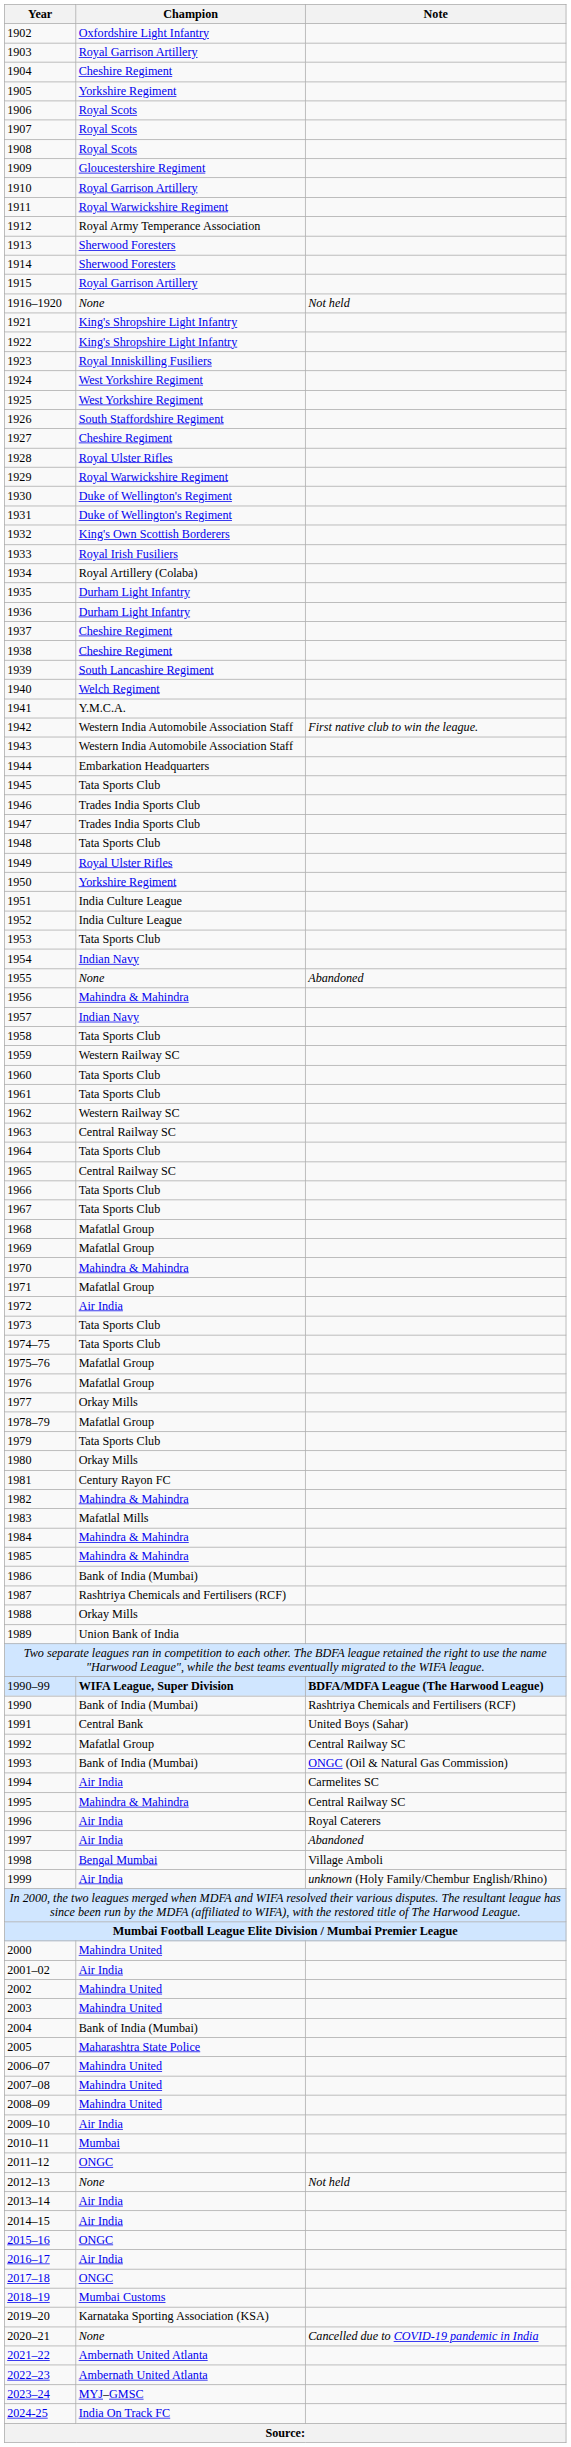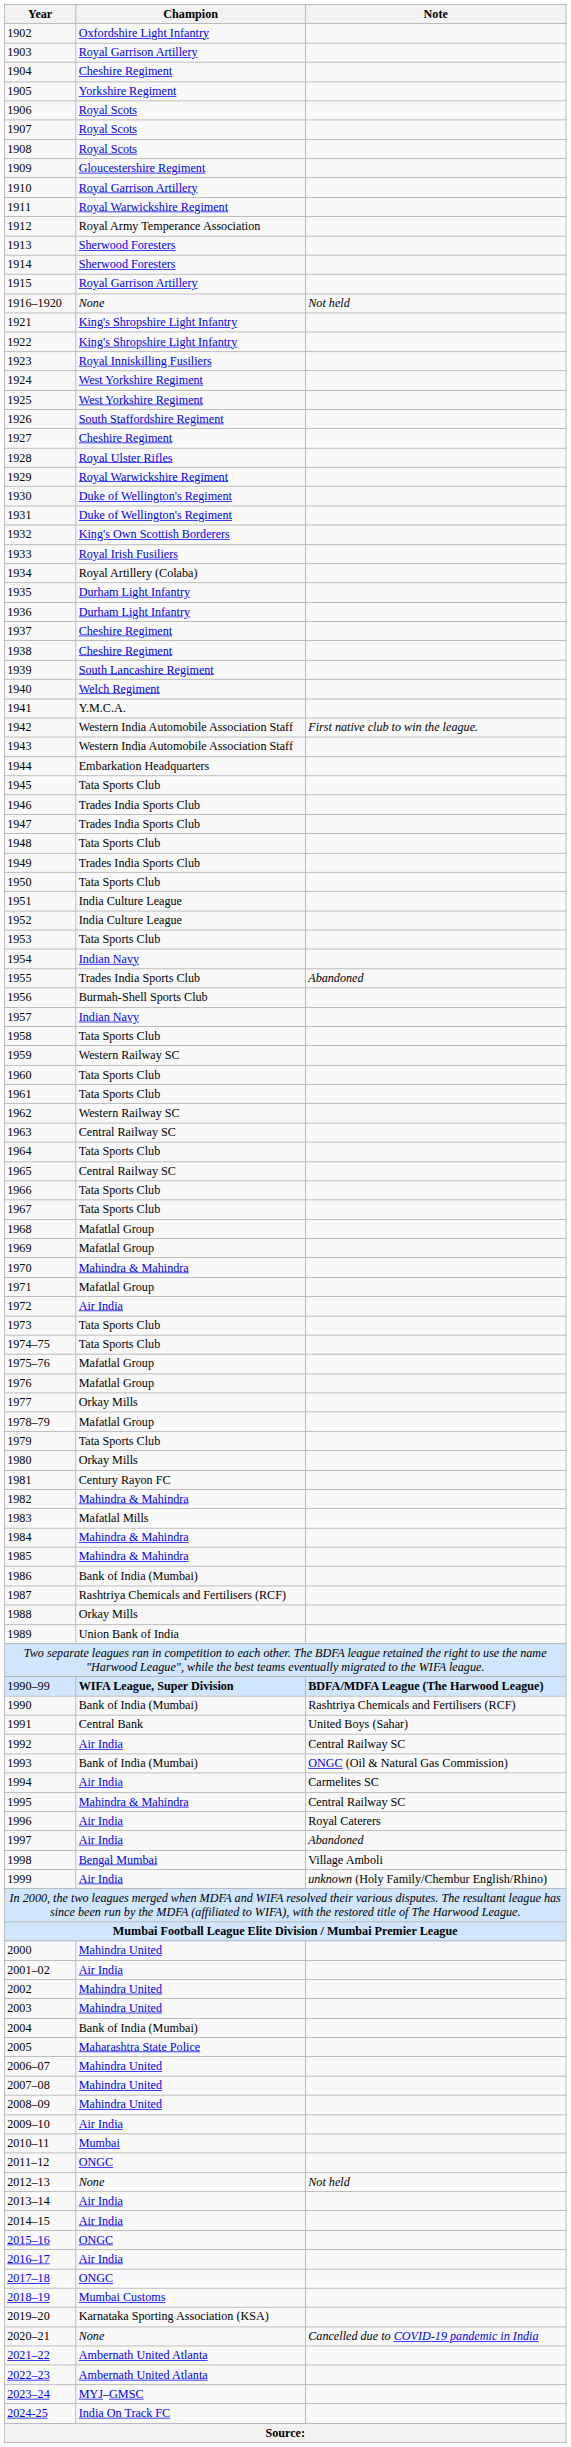1949 | Champion: Royal Ulster Rifles -> Trades India Sports Club
1950 | Champion: Yorkshire Regiment -> Tata Sports Club
1955 | Champion: None -> Trades India Sports Club
1956 | Champion: Mahindra & Mahindra -> Burmah-Shell Sports Club
1992 | Champion: Mafatlal Group -> Air India
